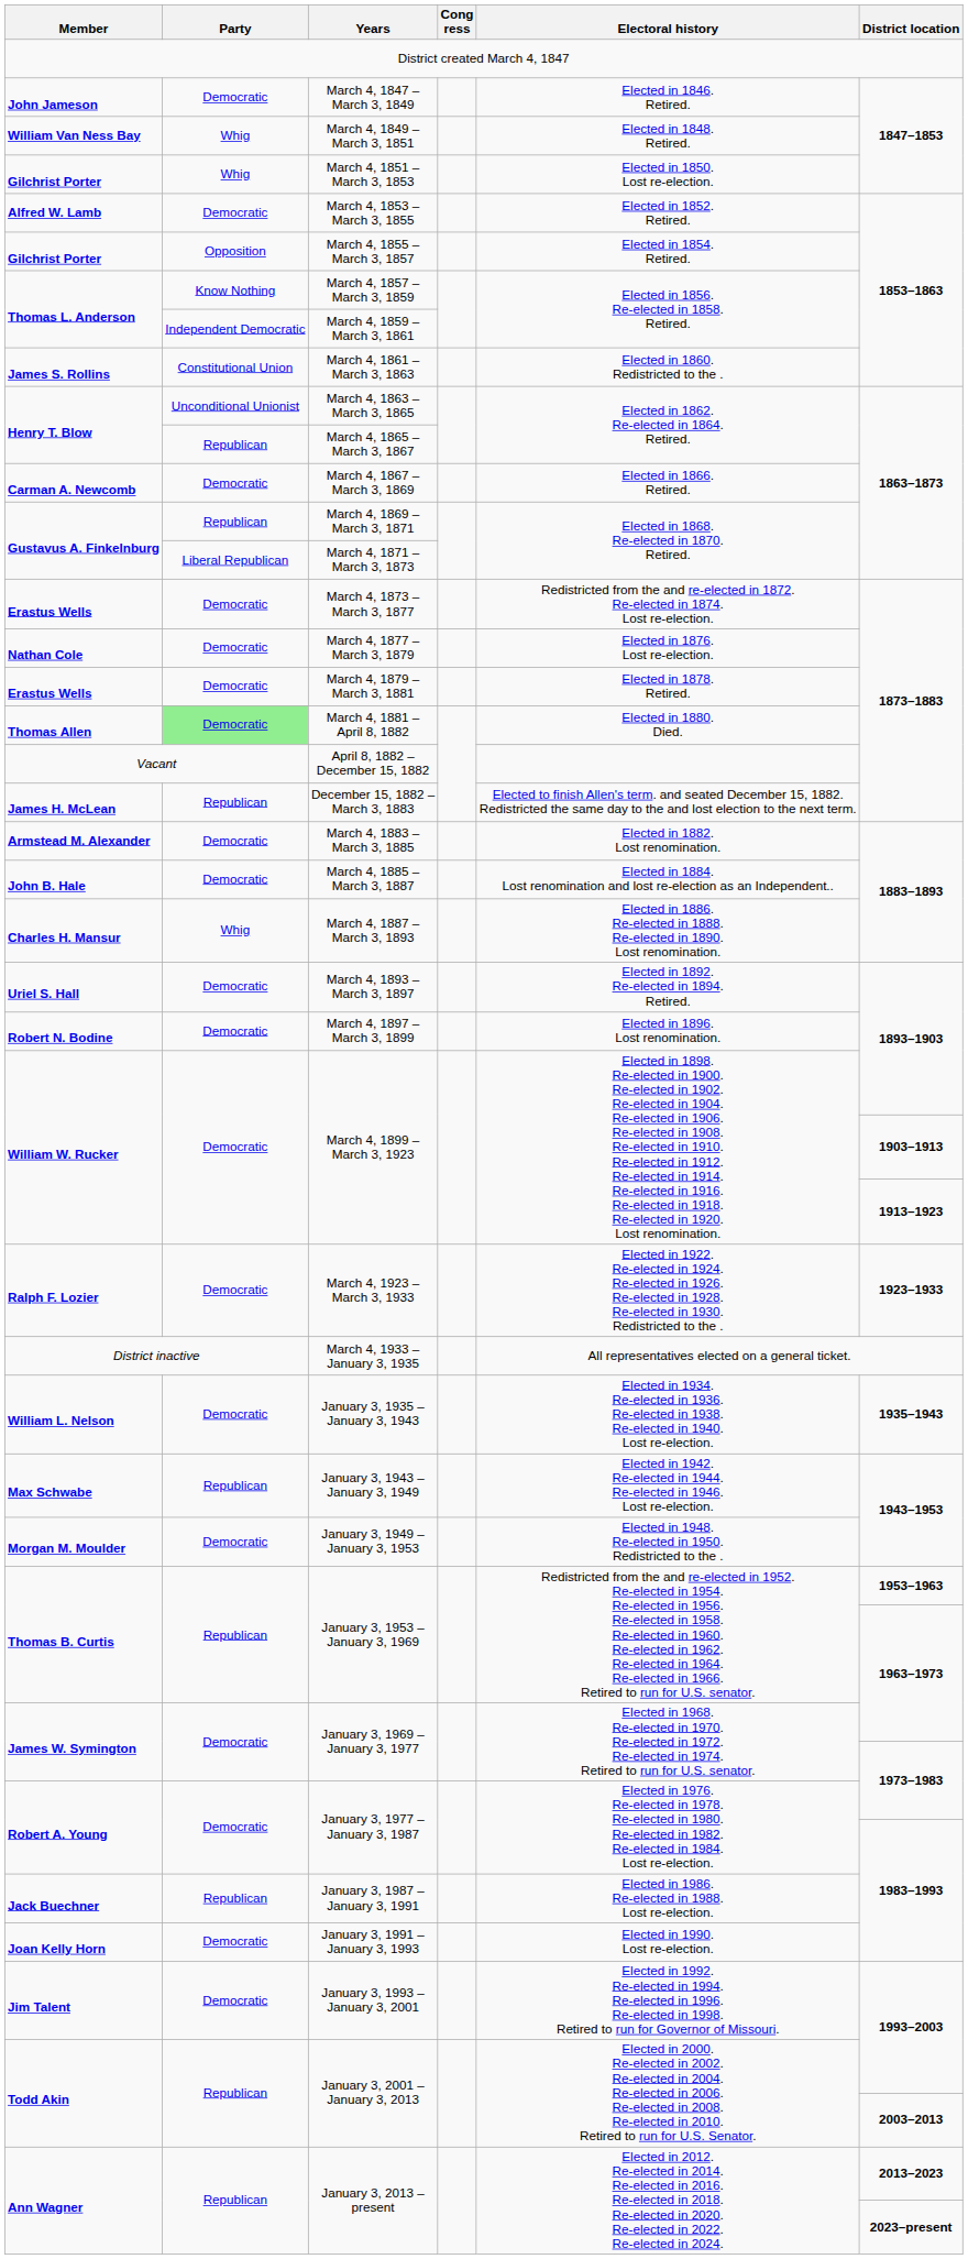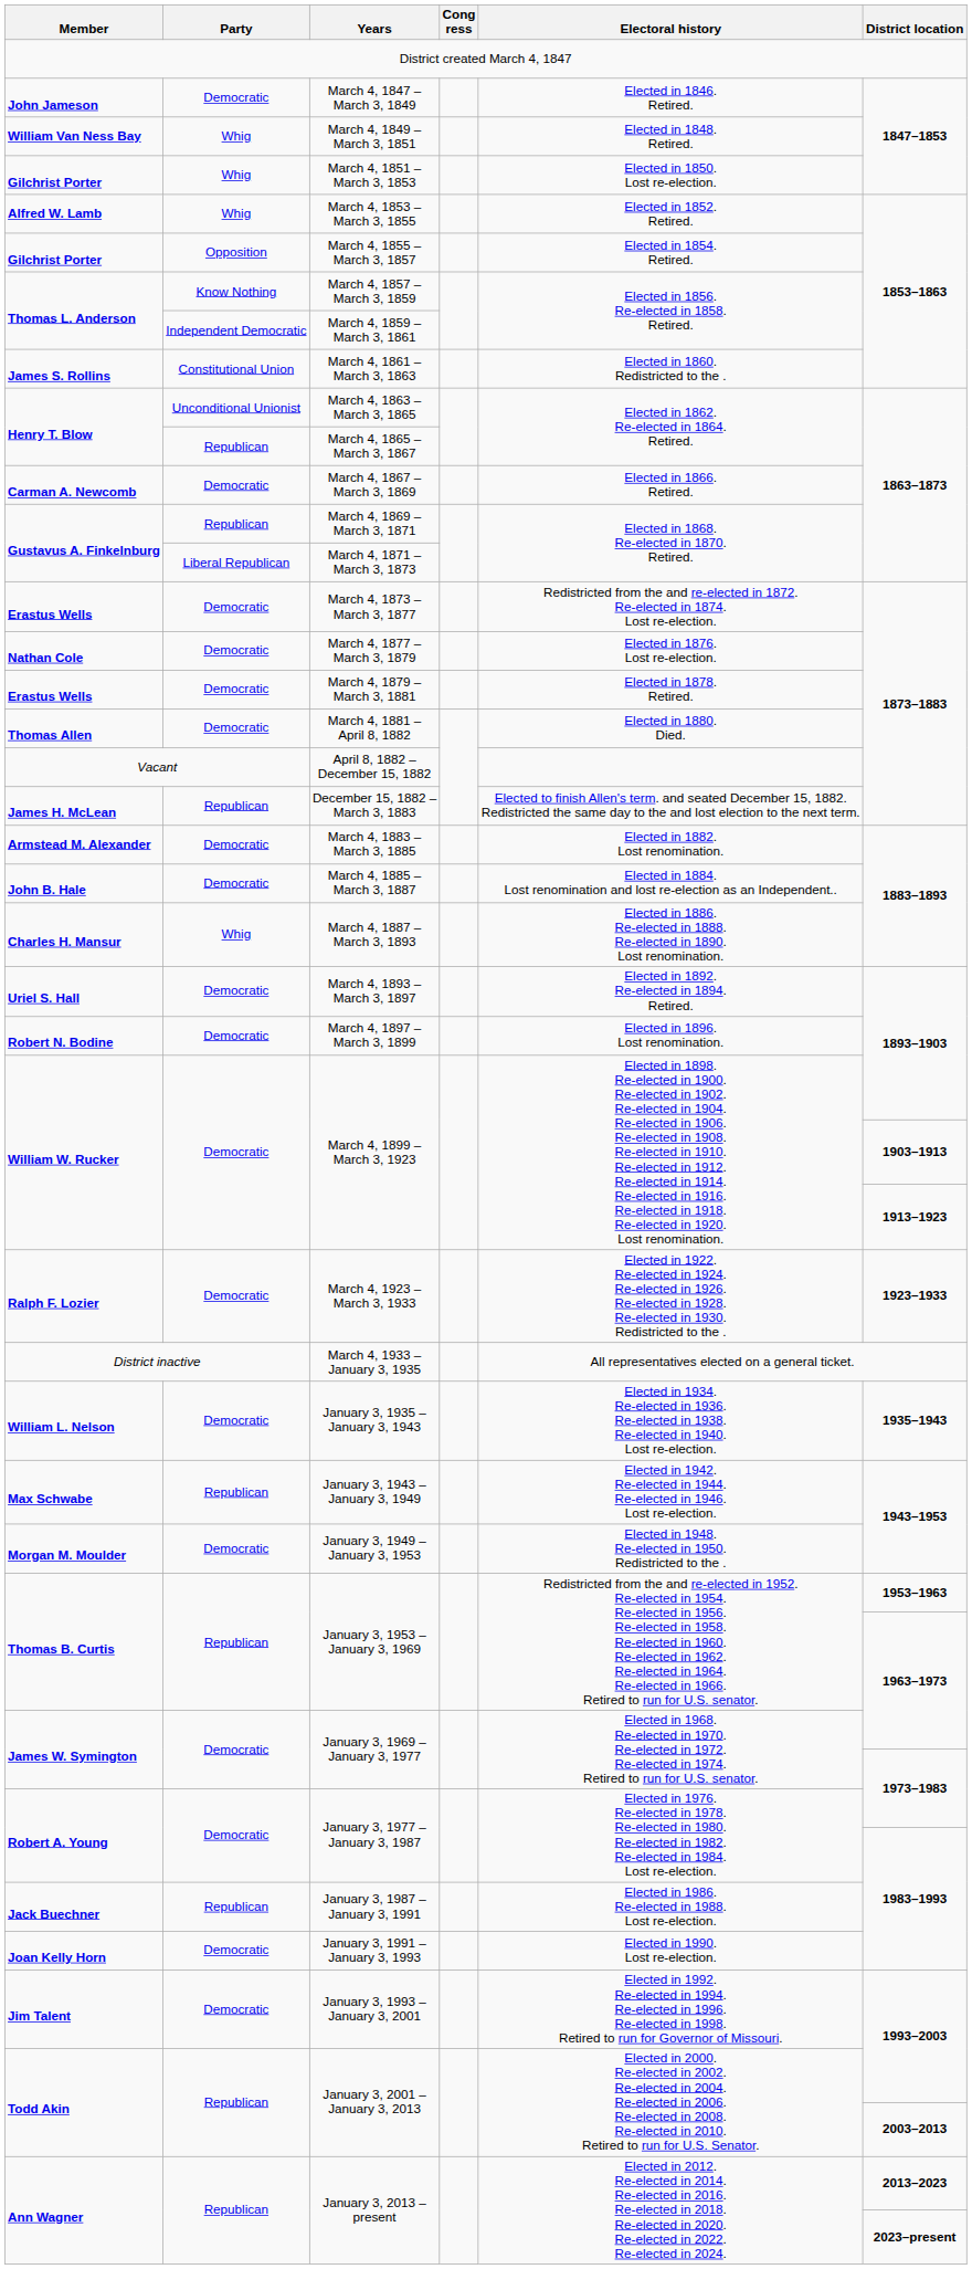March 4, 1853 – March 3, 1855 | Party: Democratic -> Whig
March 4, 1881 – April 8, 1882 | Party: lightgreen background -> no background
